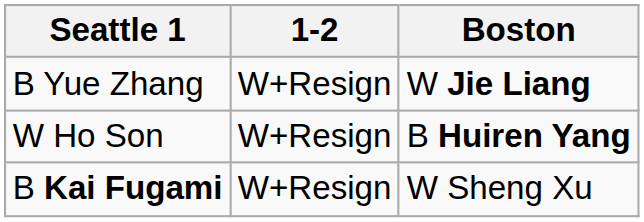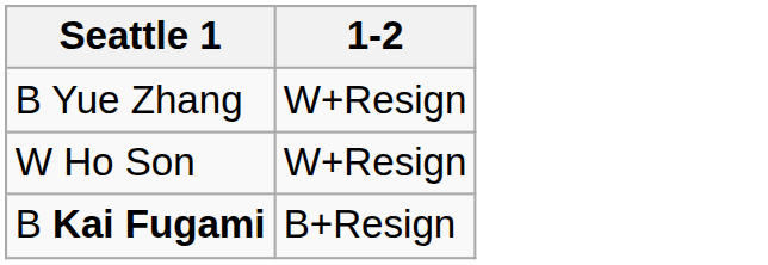- column: Boston | W Jie Liang | B Huiren Yang | W Sheng Xu
B Kai Fugami | 1-2: W+Resign -> B+Resign
